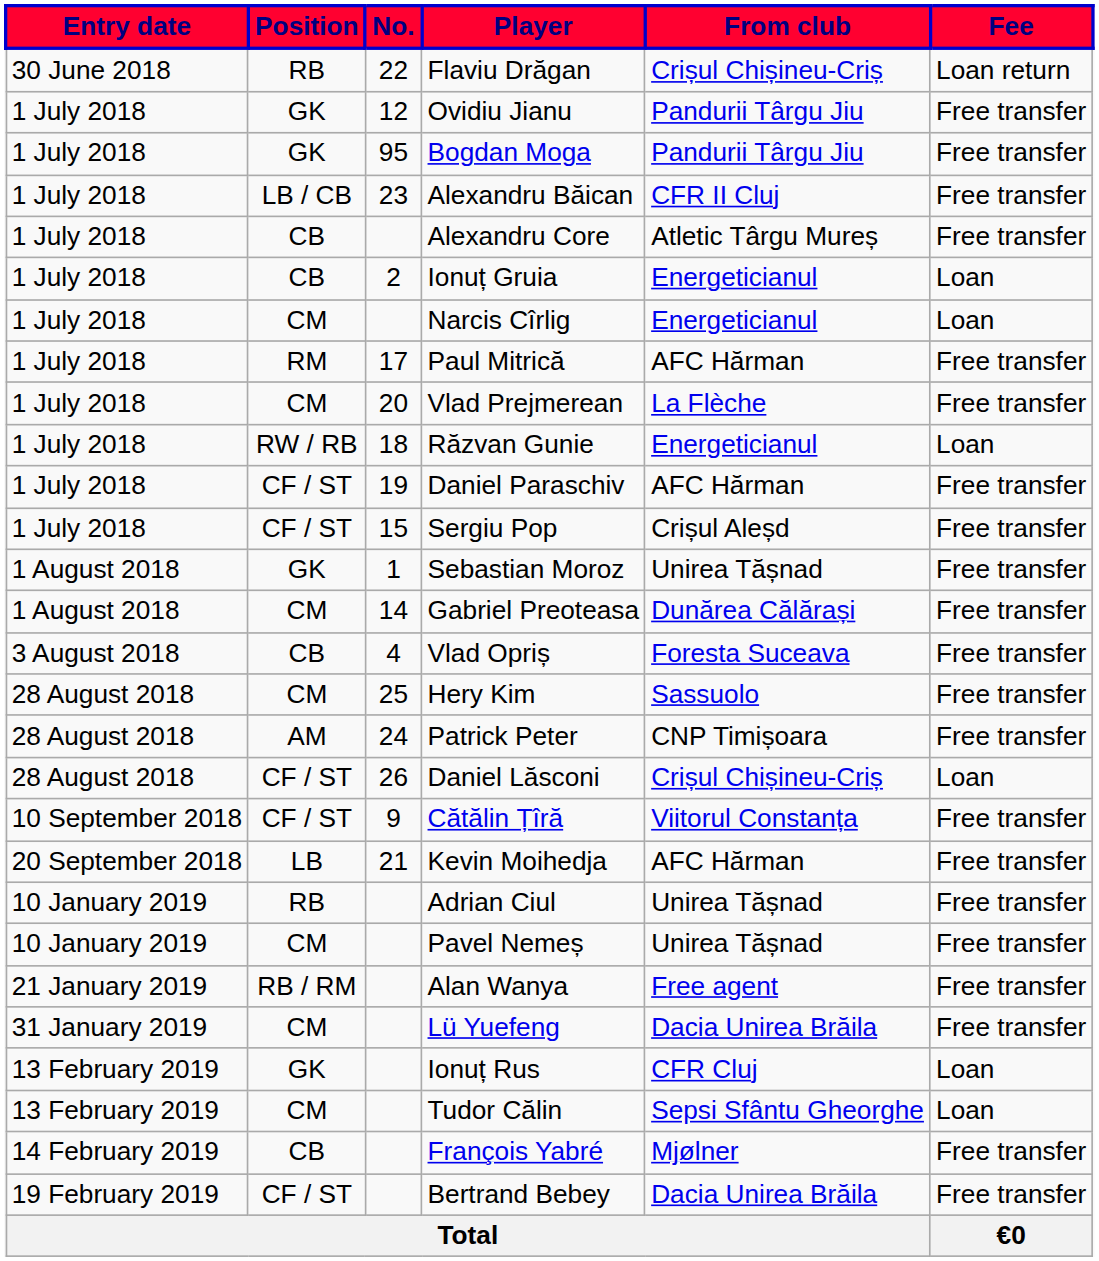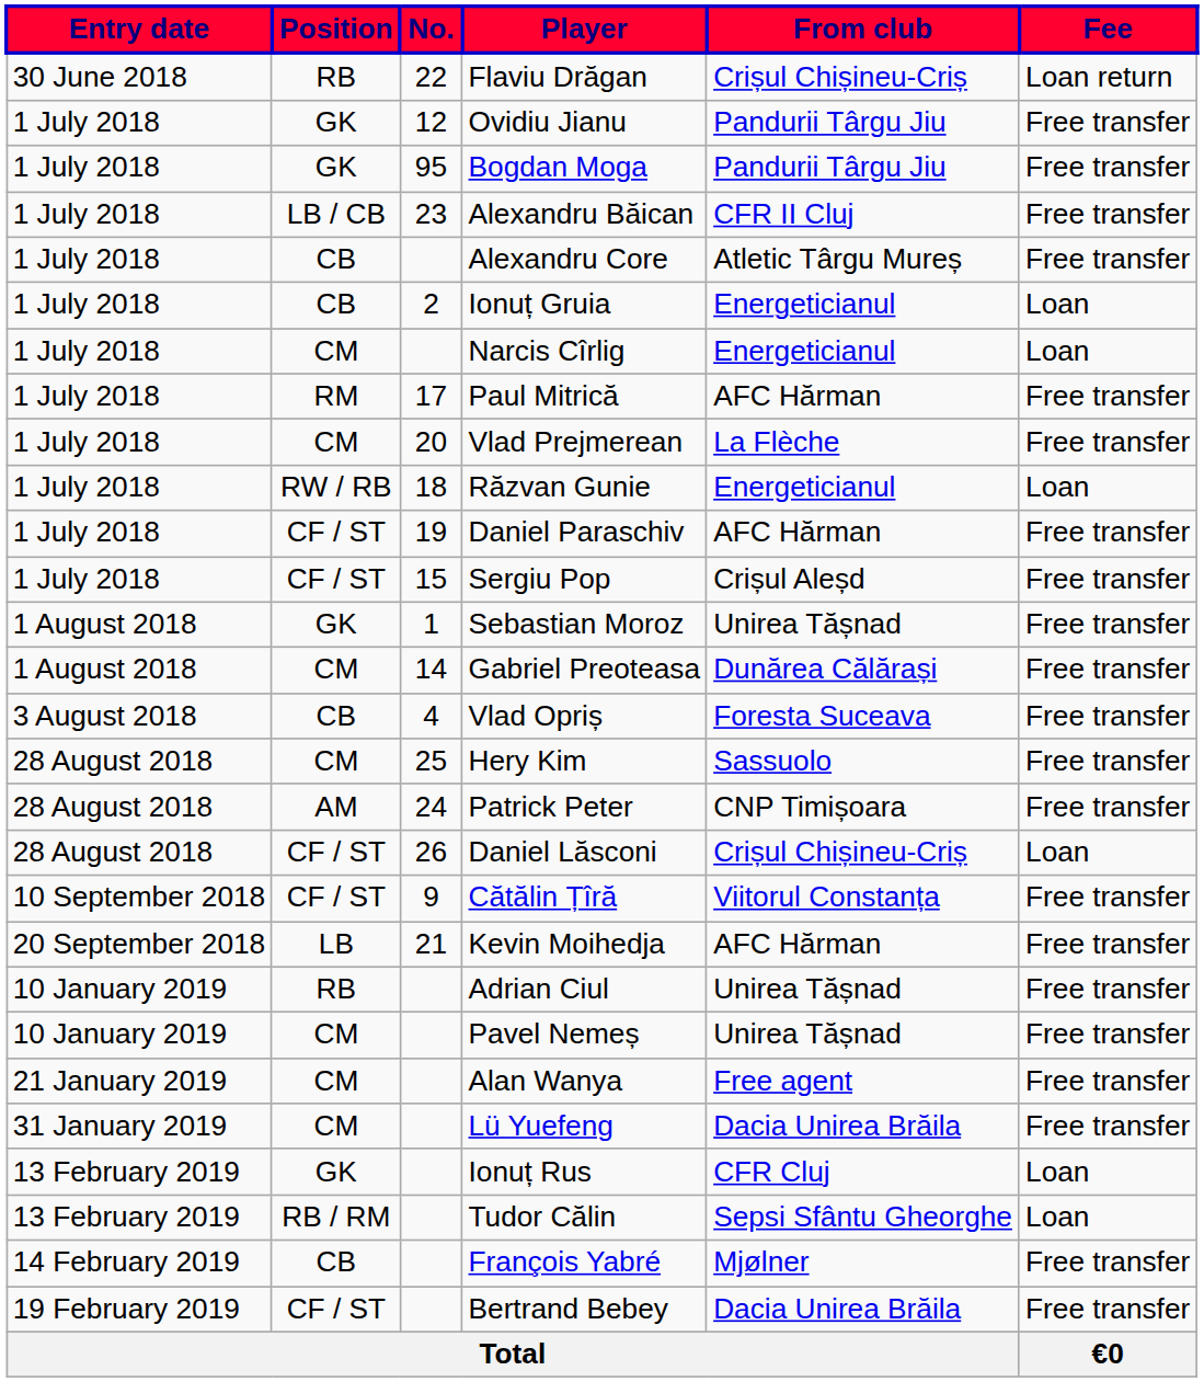Alan Wanya | Position: RB / RM -> CM
Tudor Călin | Position: CM -> RB / RM
